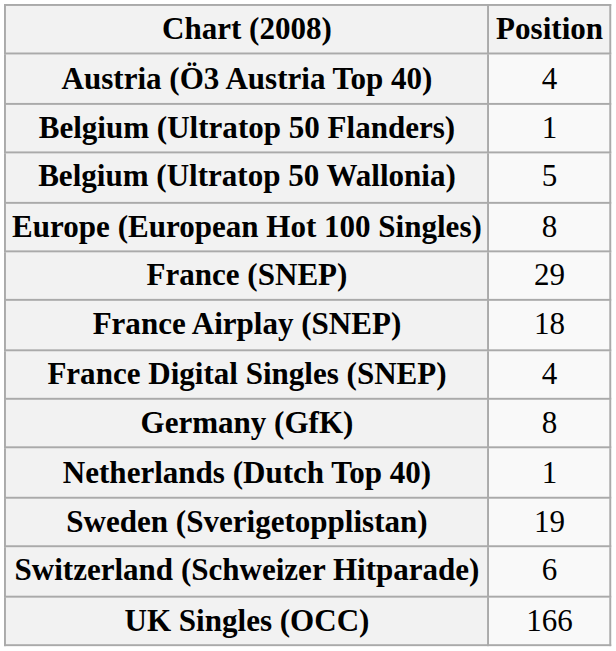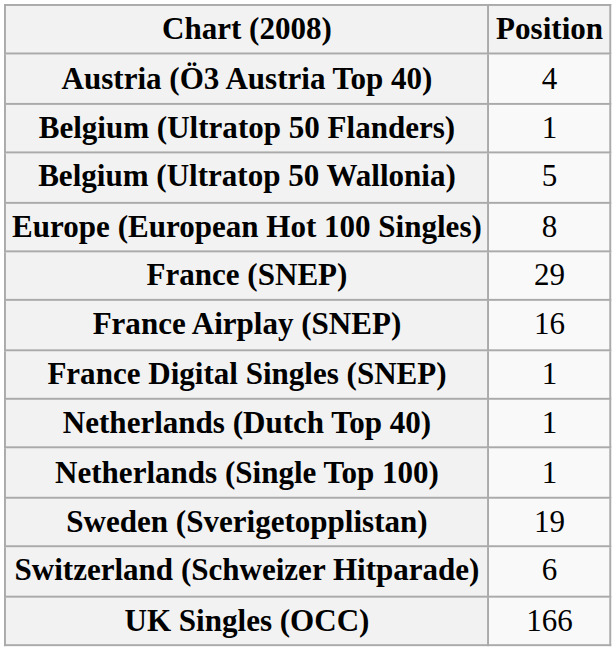France Airplay (SNEP) | Position: 18 -> 16
France Digital Singles (SNEP) | Position: 4 -> 1
- row: Germany (GfK) | 8
+ row: Netherlands (Single Top 100) | 1
